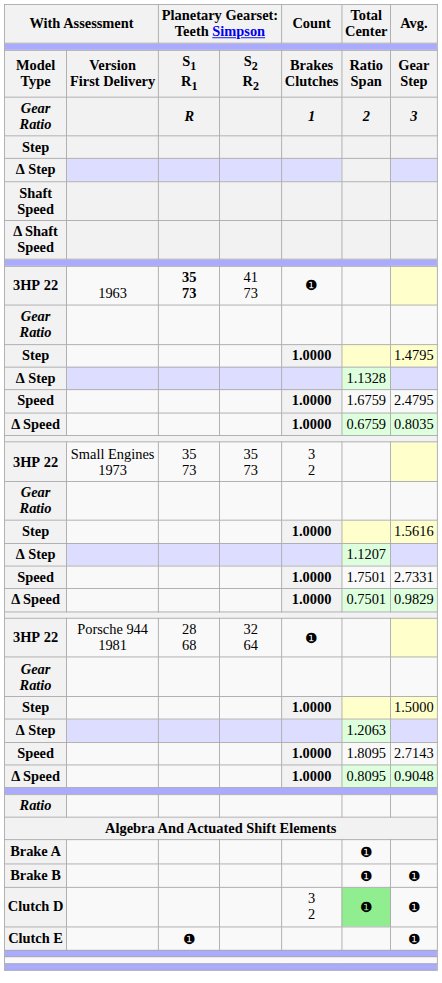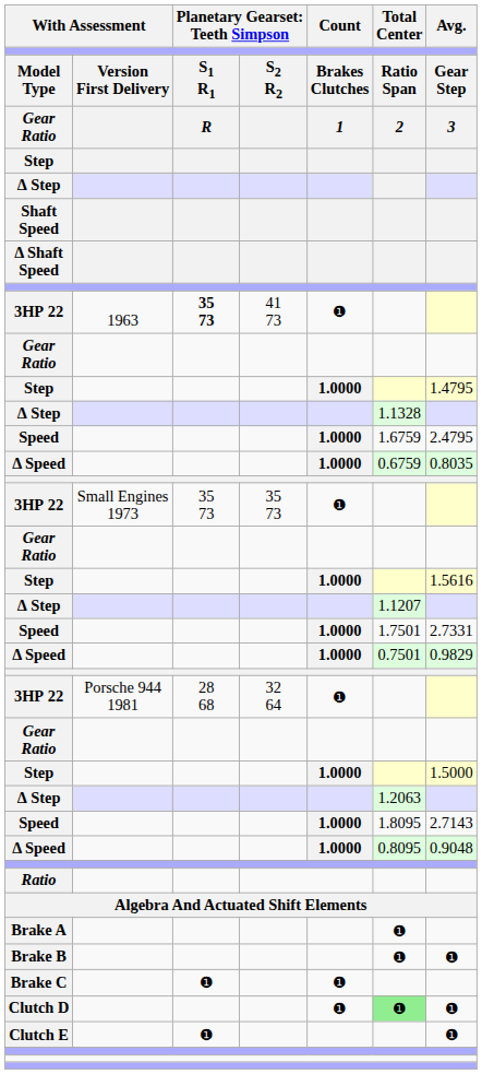3HP 22 / Small Engines 1973 | Count: 3 2 -> ❶
+ row: Brake C | ❶ | ❶
Clutch D | Count: 3 2 -> ❶
